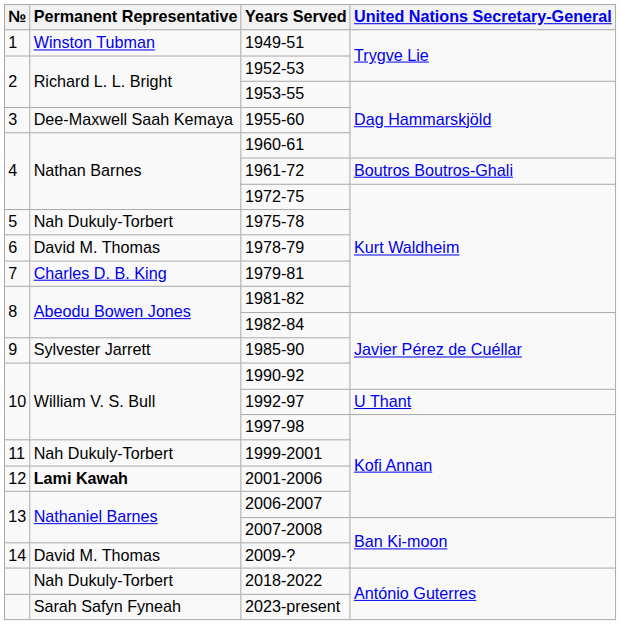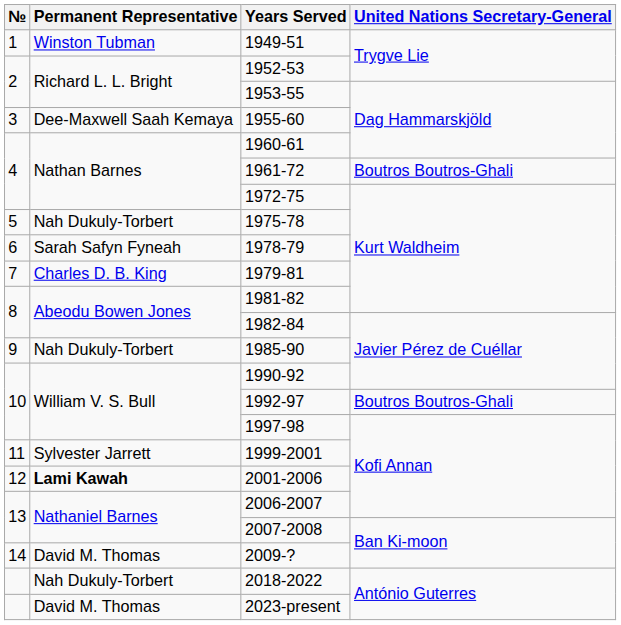1978-79 | Permanent Representative: David M. Thomas -> Sarah Safyn Fyneah
1985-90 | Permanent Representative: Sylvester Jarrett -> Nah Dukuly-Torbert
1992-97 | United Nations Secretary-General: U Thant -> Boutros Boutros-Ghali
1999-2001 | Permanent Representative: Nah Dukuly-Torbert -> Sylvester Jarrett
2023-present | Permanent Representative: Sarah Safyn Fyneah -> David M. Thomas
